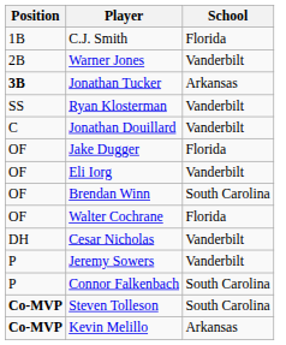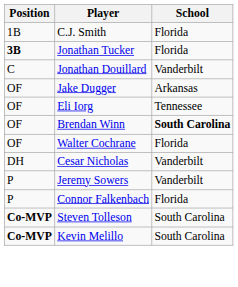- row: 2B | Warner Jones | Vanderbilt
Jonathan Tucker | School: Arkansas -> Florida
- row: SS | Ryan Klosterman | Vanderbilt
Jake Dugger | School: Florida -> Arkansas
Eli Iorg | School: Vanderbilt -> Tennessee
Brendan Winn | School: normal -> bold
Connor Falkenbach | School: South Carolina -> Florida
Kevin Melillo | School: Arkansas -> South Carolina
